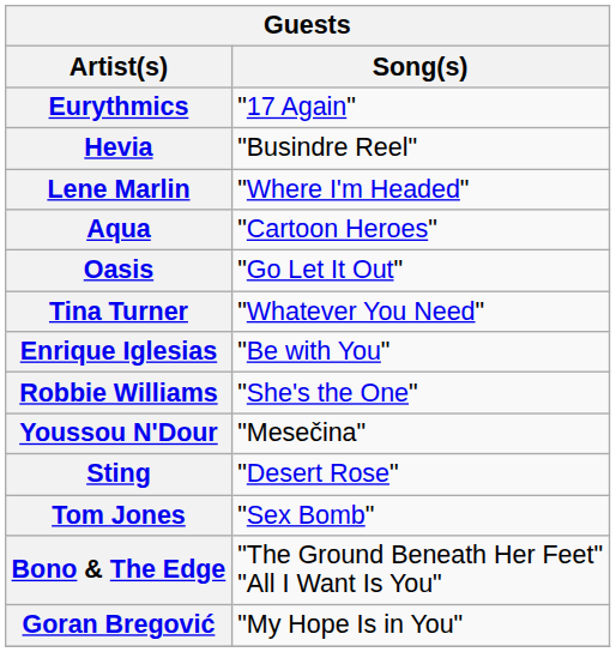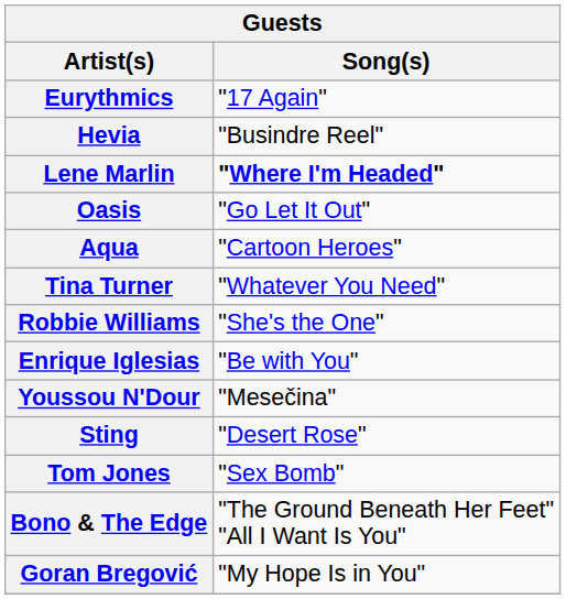Lene Marlin | Song(s): normal -> bold
rows swapped: Aqua <-> Oasis
rows swapped: Robbie Williams <-> Enrique Iglesias
